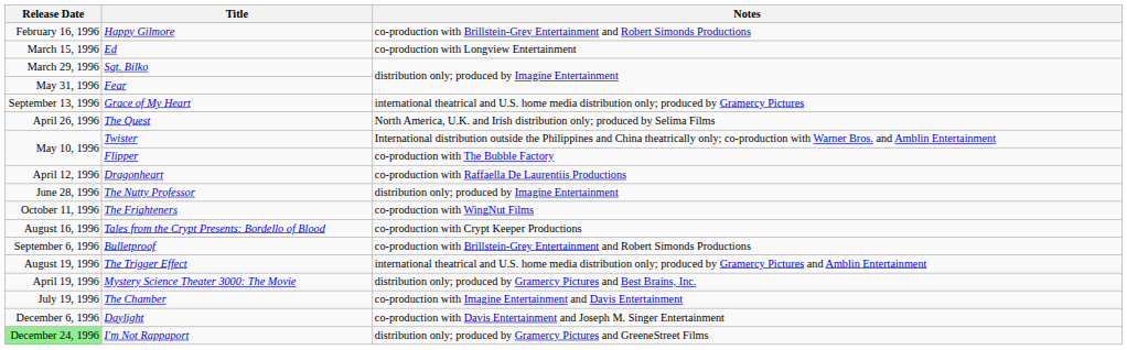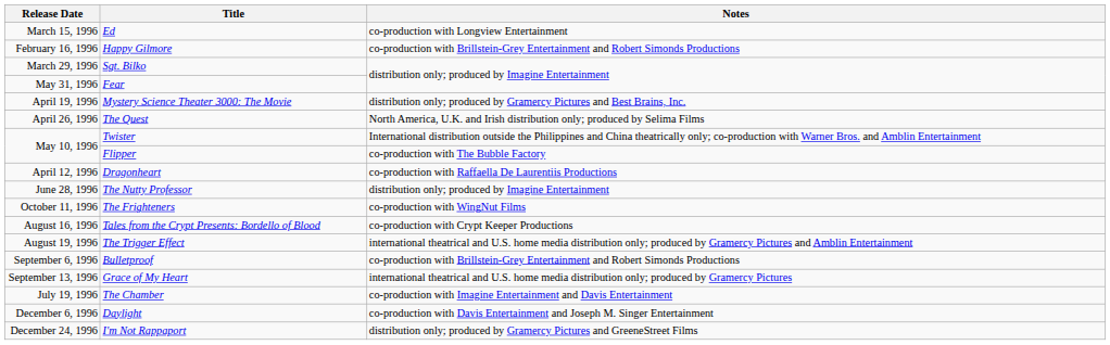rows swapped: Happy Gilmore <-> Ed
rows swapped: Mystery Science Theater 3000: The Movie <-> Grace of My Heart
rows swapped: The Trigger Effect <-> Bulletproof
I'm Not Rappaport | Release Date: lightgreen background -> no background
